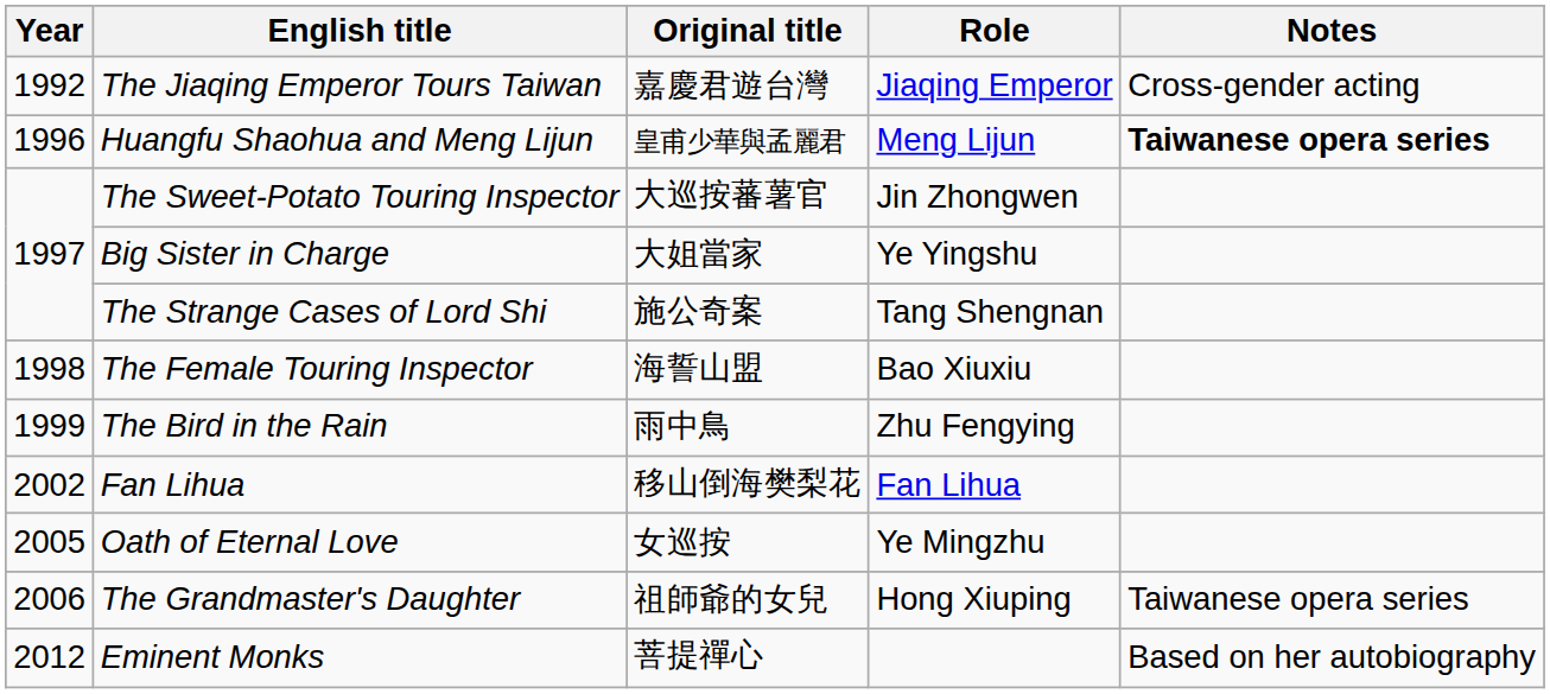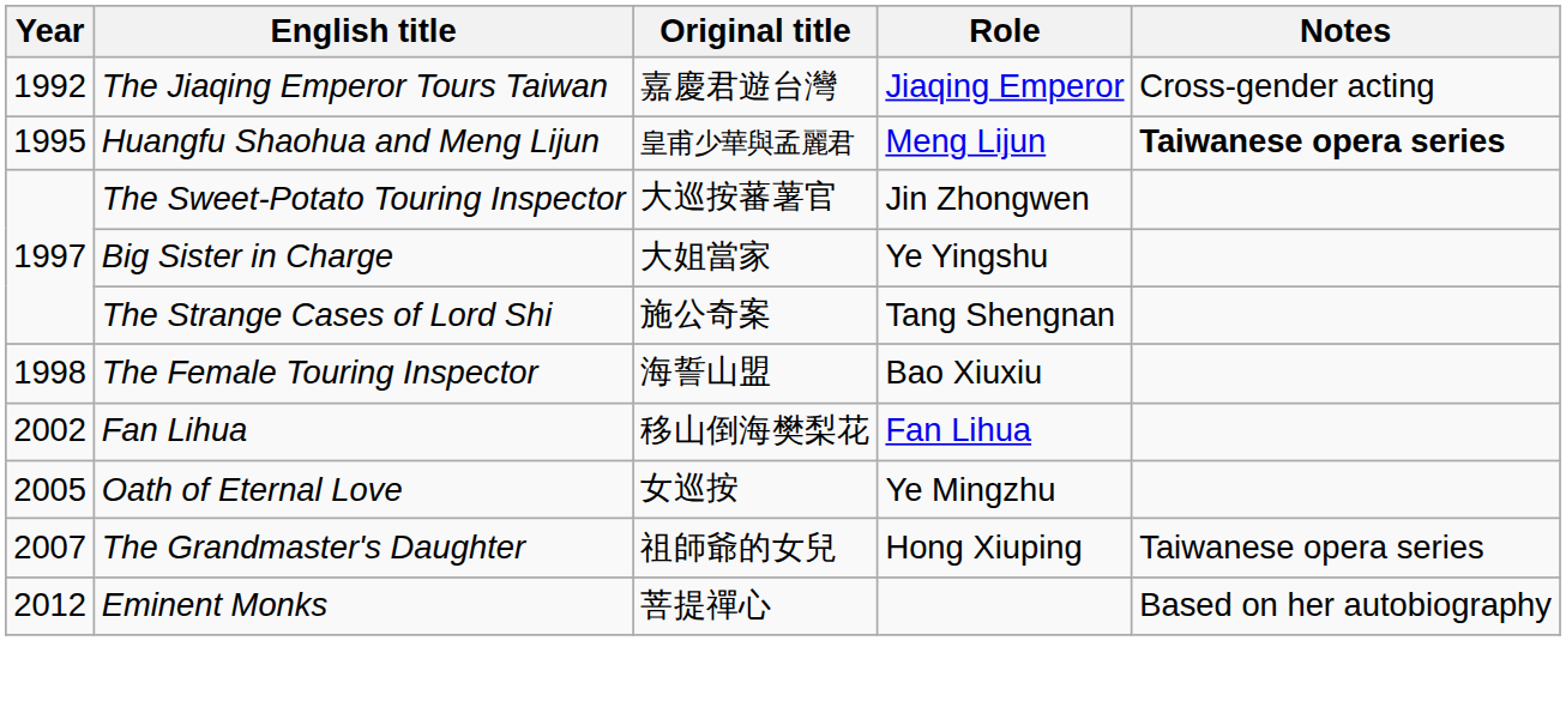Huangfu Shaohua and Meng Lijun | Year: 1996 -> 1995
- row: 1999 | The Bird in the Rain | 雨中鳥 | Zhu Fengying
The Grandmaster's Daughter | Year: 2006 -> 2007
